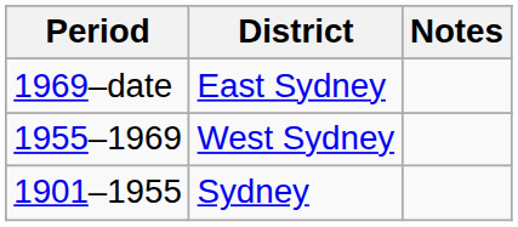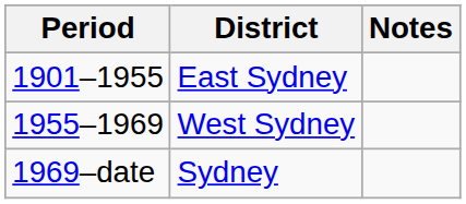East Sydney | Period: 1969–date -> 1901–1955
Sydney | Period: 1901–1955 -> 1969–date
